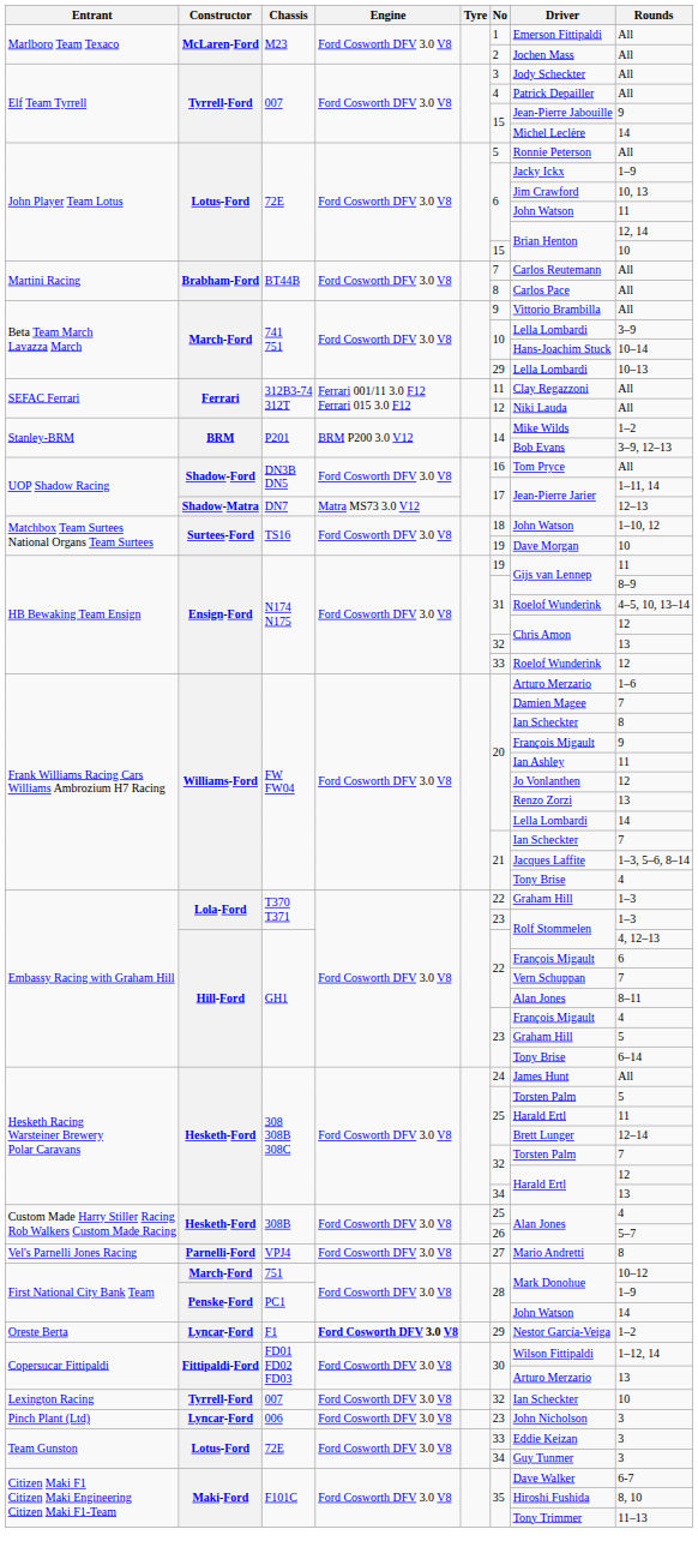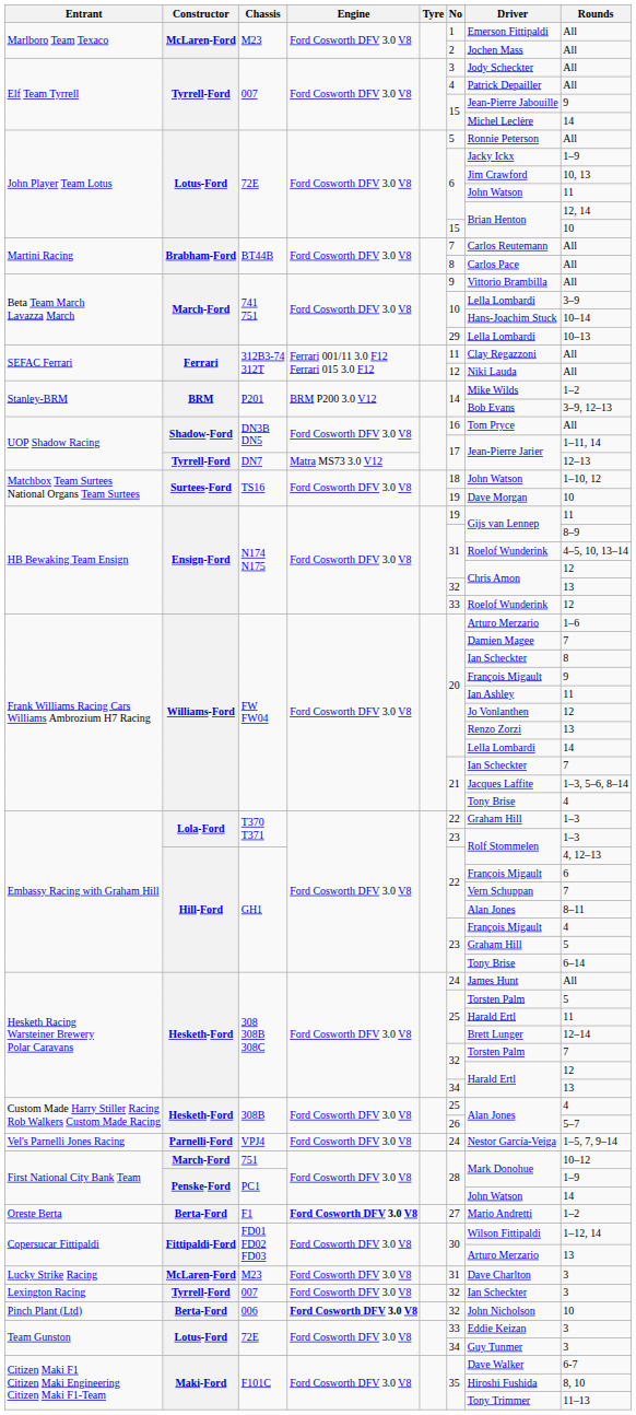UOP Shadow Racing / DN7 | Constructor: Shadow-Matra -> Tyrrell-Ford
Vel's Parnelli Jones Racing | No: 27 -> 24
Vel's Parnelli Jones Racing | Driver: Mario Andretti -> Nestor García-Veiga
Vel's Parnelli Jones Racing | Rounds: 8 -> 1–5, 7, 9–14
Oreste Berta | Constructor: Lyncar-Ford -> Berta-Ford
Oreste Berta | No: 29 -> 27
Oreste Berta | Driver: Nestor García-Veiga -> Mario Andretti
+ row: Lucky Strike Racing | McLaren-Ford | M23 | Ford Cosworth DFV 3.0 V8 | 31 | Dave Charlton | 3
Lexington Racing | Rounds: 10 -> 3
Pinch Plant (Ltd) | Constructor: Lyncar-Ford -> Berta-Ford
Pinch Plant (Ltd) | Engine: normal -> bold
Pinch Plant (Ltd) | No: 23 -> 32
Pinch Plant (Ltd) | Rounds: 3 -> 10
